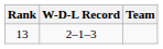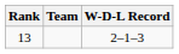columns swapped: Team <-> W-D-L Record
